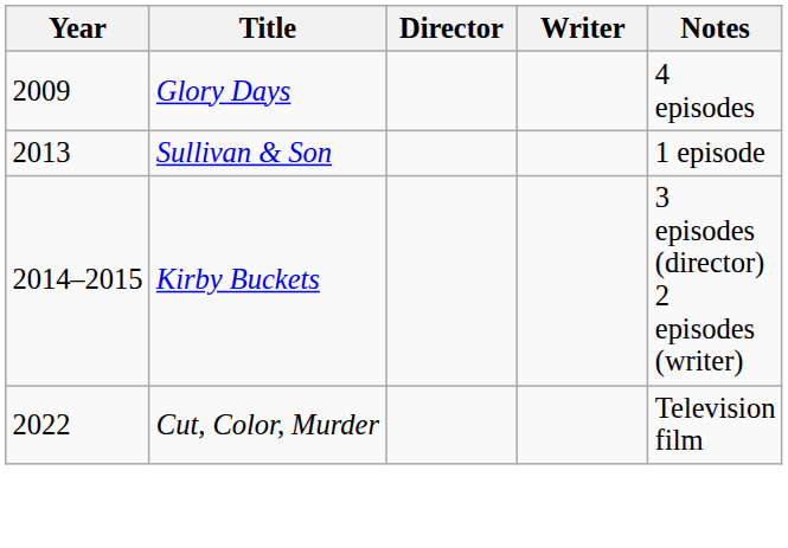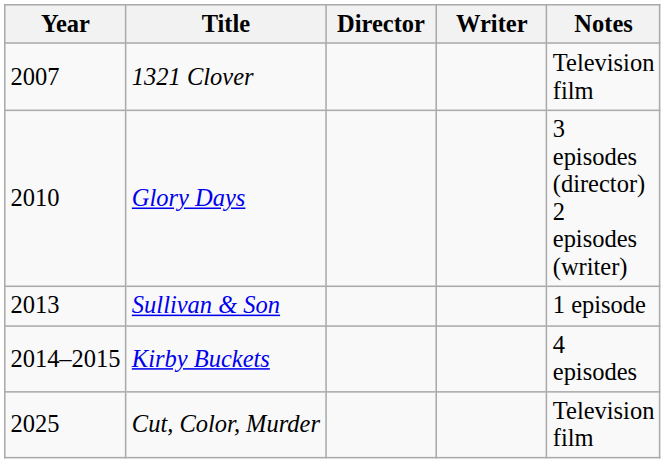+ row: 2007 | 1321 Clover | Television film
Glory Days | Year: 2009 -> 2010
Glory Days | Notes: 4 episodes -> 3 episodes (director) 2 episodes (writer)
Kirby Buckets | Notes: 3 episodes (director) 2 episodes (writer) -> 4 episodes
Cut, Color, Murder | Year: 2022 -> 2025
